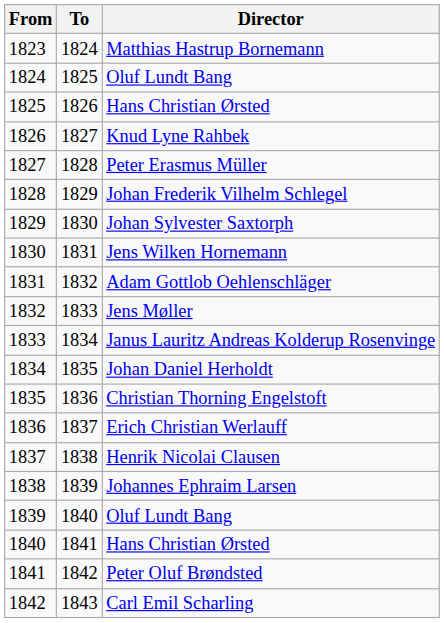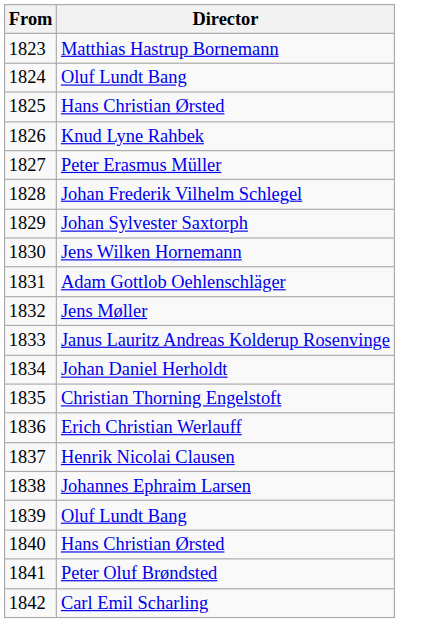- column: To | 1824 | 1825 | 1826 | 1827 | 1828 | 1829 | 1830 | 1831 | 1832 | 1833 | 1834 | 1835 | 1836 | 1837 | 1838 | 1839 | 1840 | 1841 | 1842 | 1843
